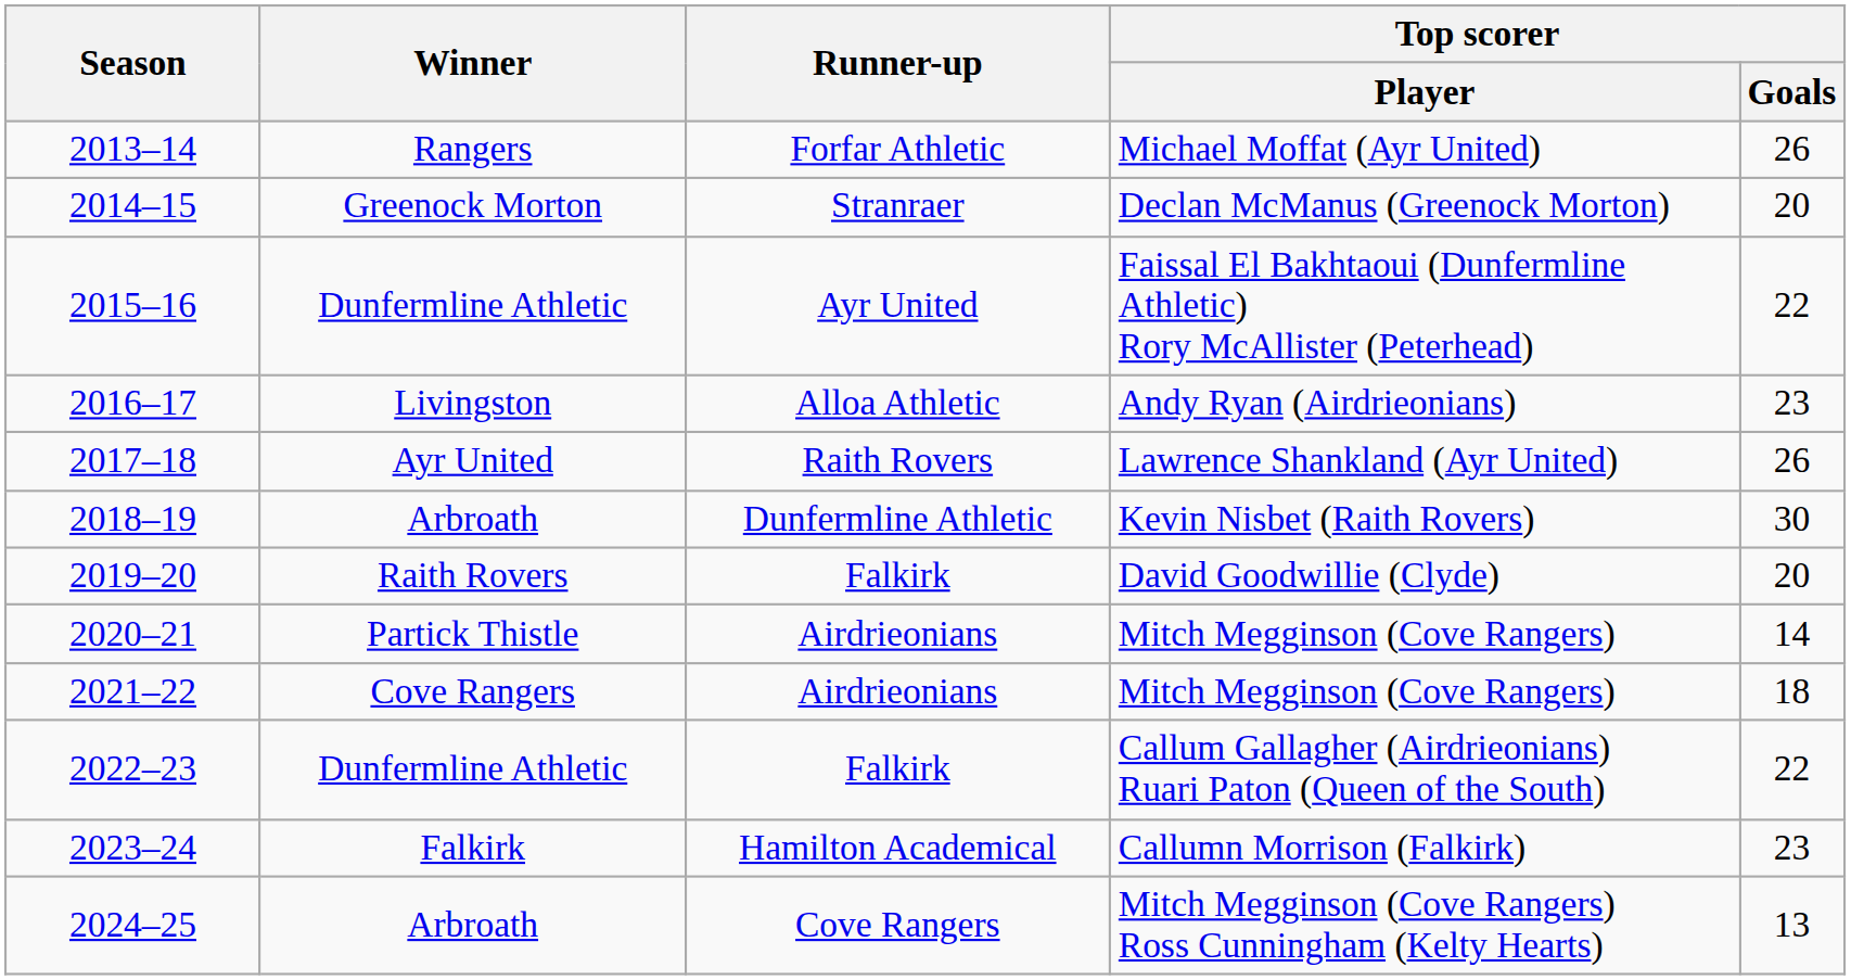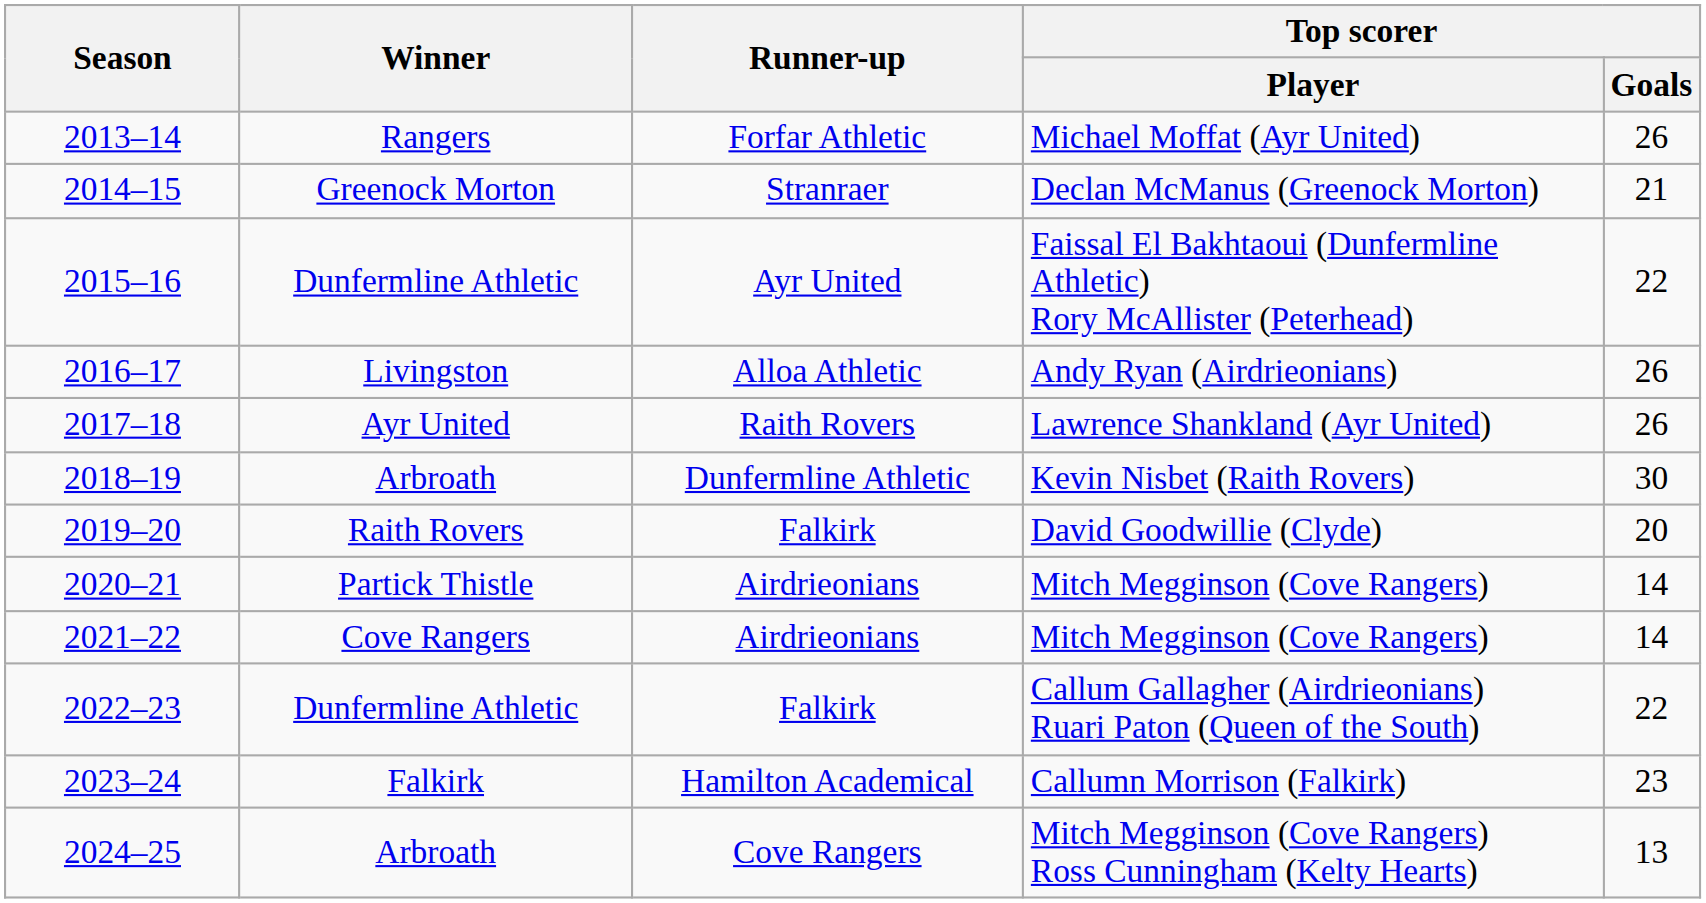Declan McManus (Greenock Morton) | Top scorer / Goals: 20 -> 21
Andy Ryan (Airdrieonians) | Top scorer / Goals: 23 -> 26
2021–22 / Mitch Megginson (Cove Rangers) | Top scorer / Goals: 18 -> 14
